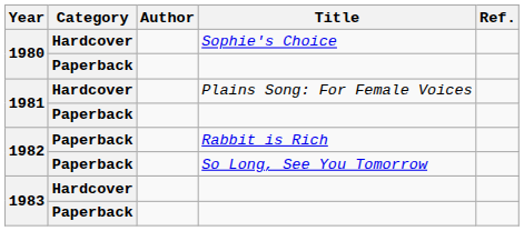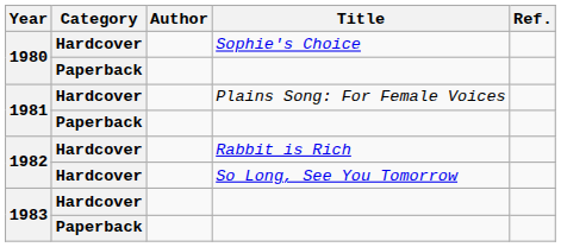Rabbit is Rich | Category: Paperback -> Hardcover
So Long, See You Tomorrow | Category: Paperback -> Hardcover
